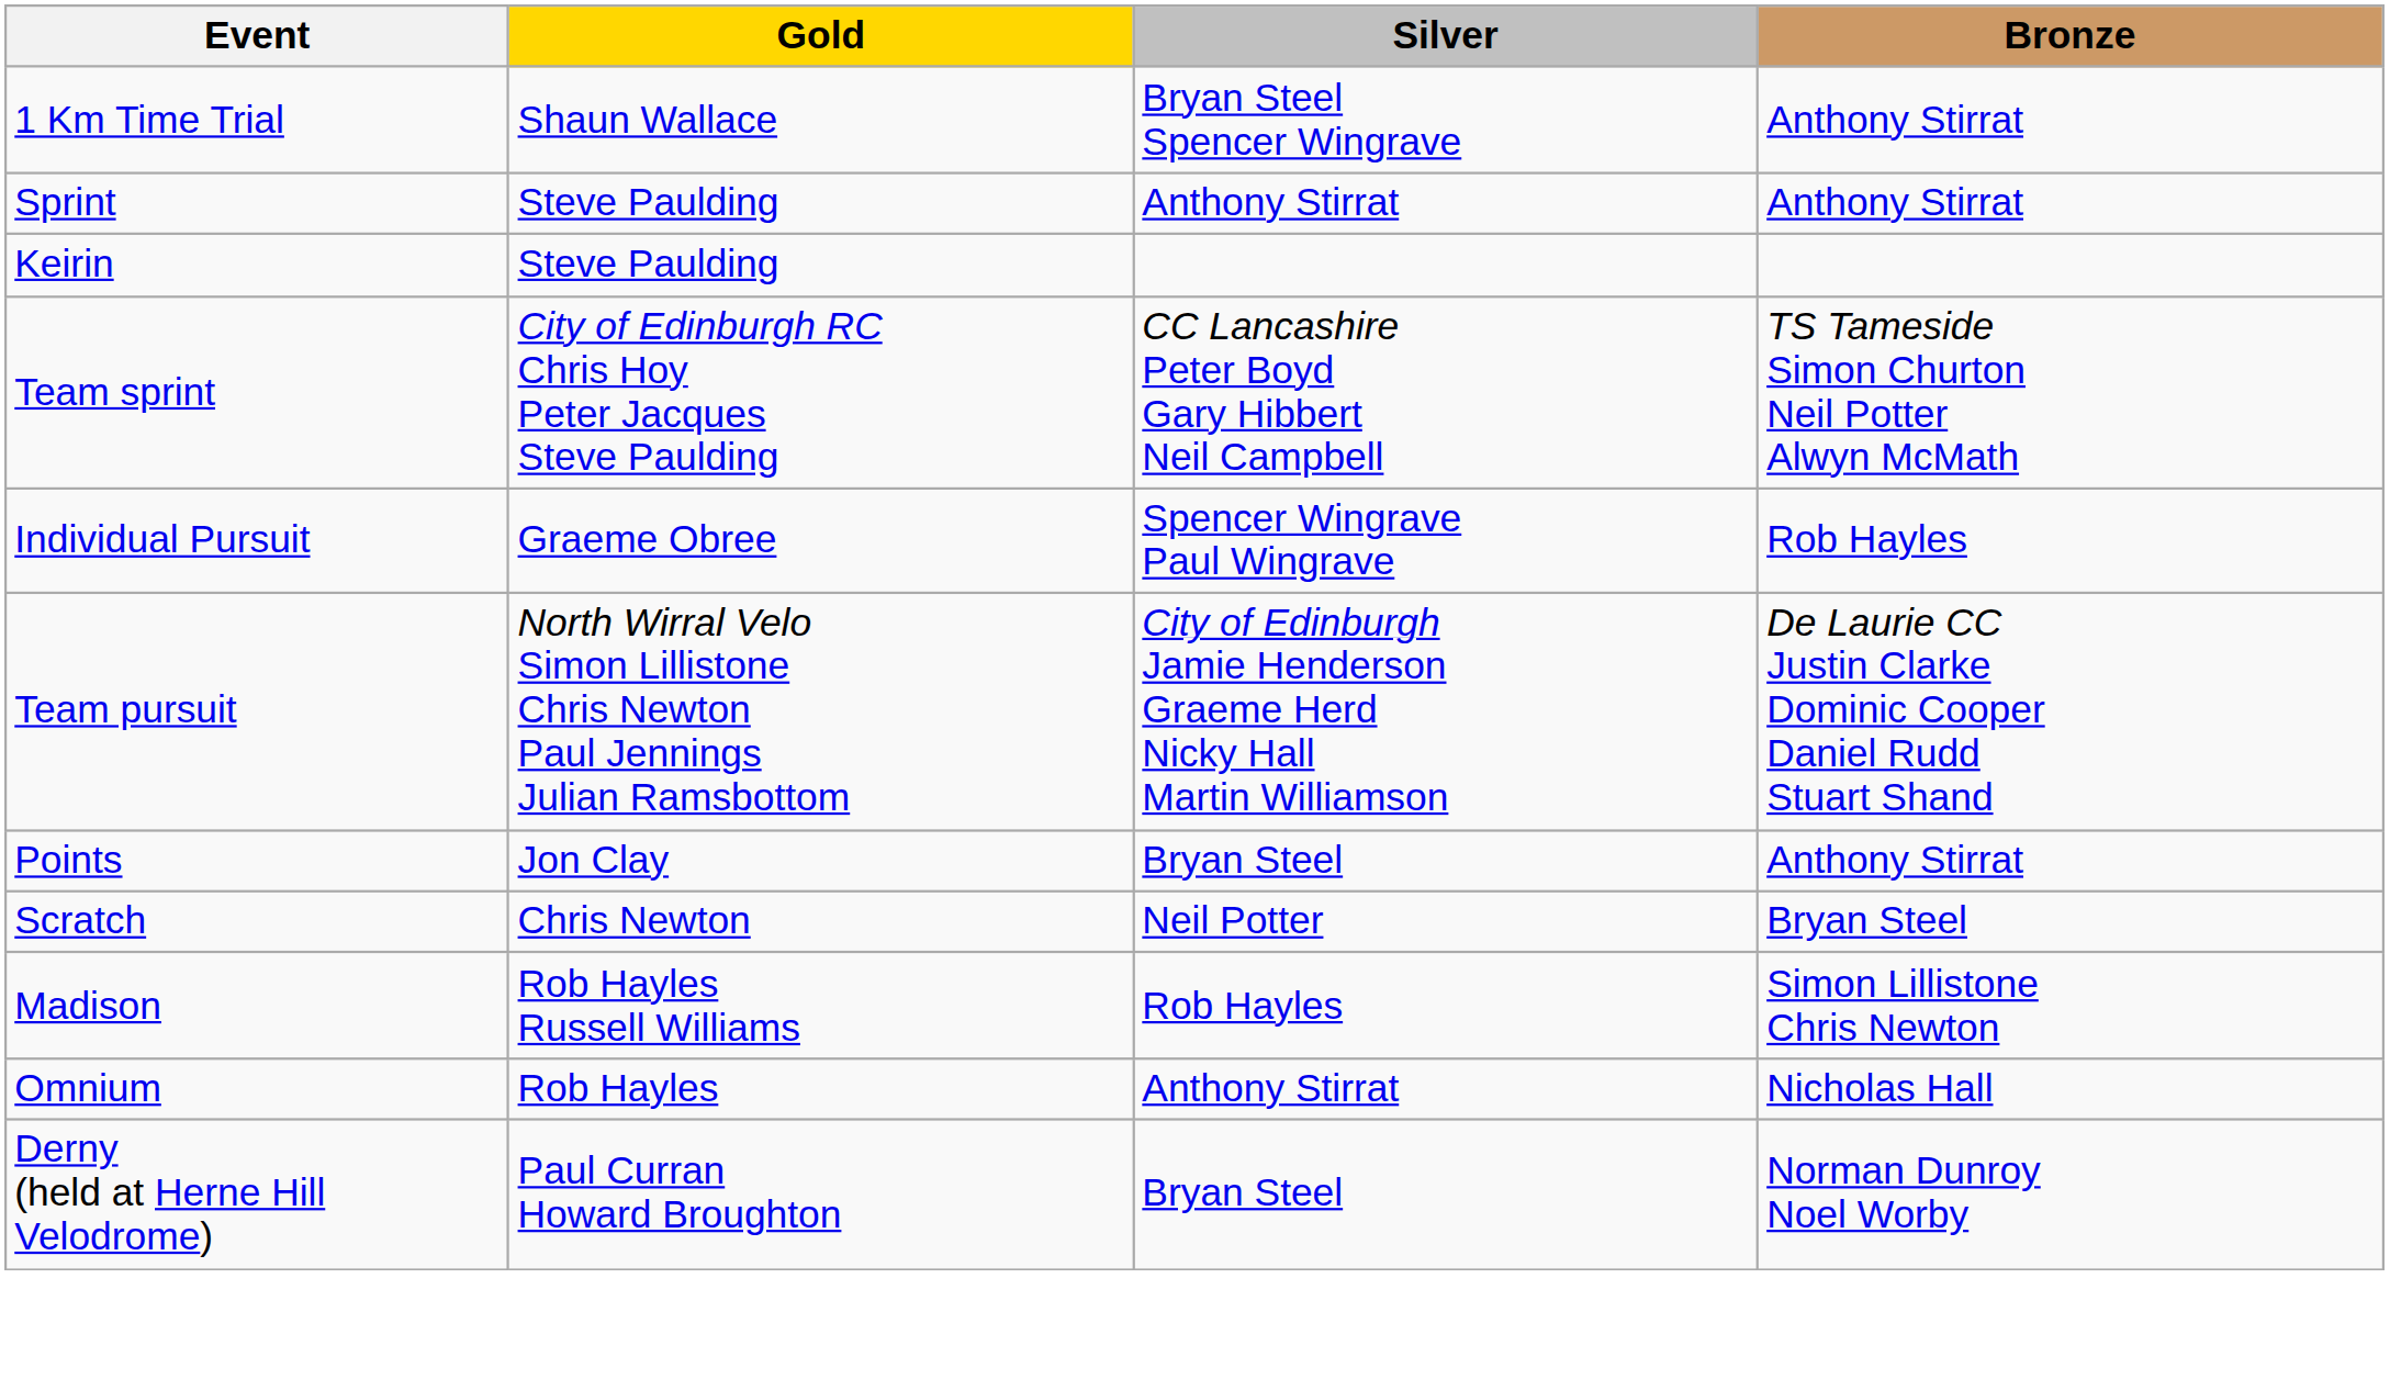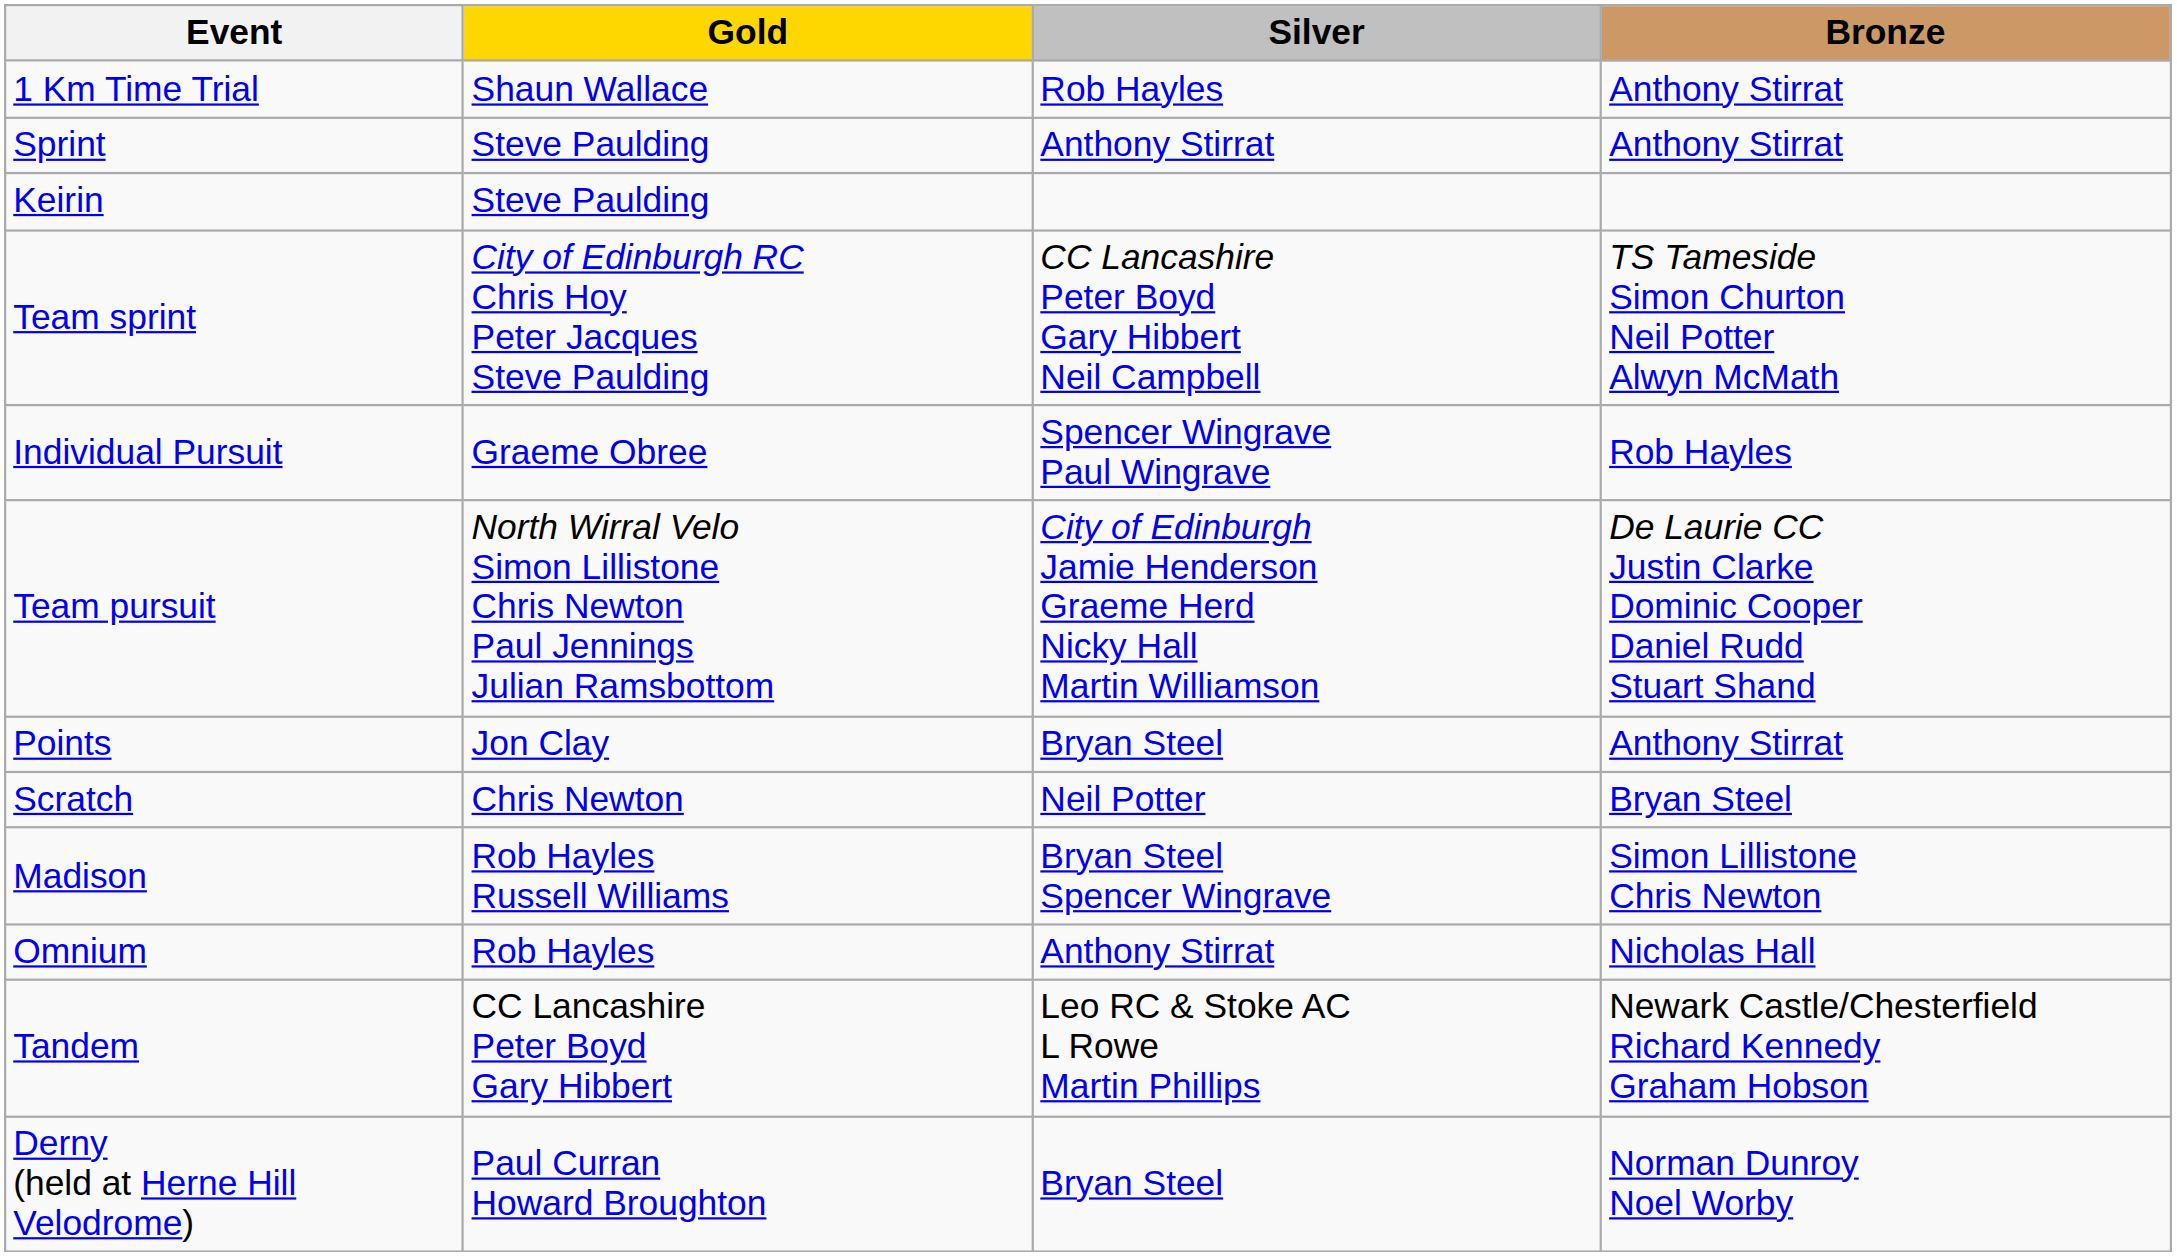1 Km Time Trial | Silver: Bryan Steel Spencer Wingrave -> Rob Hayles
Madison | Silver: Rob Hayles -> Bryan Steel Spencer Wingrave
+ row: Tandem | CC Lancashire Peter Boyd Gary Hibbert | Leo RC & Stoke AC L Rowe Martin Phillips | Newark Castle/Chesterfield Richard Kennedy Graham Hobson
